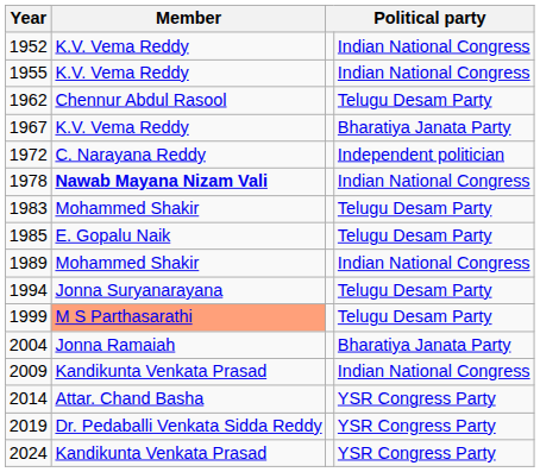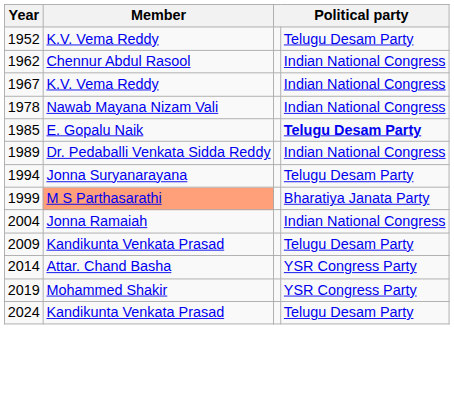1952 | column 4: Indian National Congress -> Telugu Desam Party
- row: 1955 | K.V. Vema Reddy | Indian National Congress
1962 | column 4: Telugu Desam Party -> Indian National Congress
1967 | column 4: Bharatiya Janata Party -> Indian National Congress
- row: 1972 | C. Narayana Reddy | Independent politician
1978 | Member: bold -> normal
- row: 1983 | Mohammed Shakir | Telugu Desam Party
1985 | column 4: normal -> bold
1989 | Member: Mohammed Shakir -> Dr. Pedaballi Venkata Sidda Reddy
1999 | column 4: Telugu Desam Party -> Bharatiya Janata Party
2004 | column 4: Bharatiya Janata Party -> Indian National Congress
2009 | column 4: Indian National Congress -> Telugu Desam Party
2019 | Member: Dr. Pedaballi Venkata Sidda Reddy -> Mohammed Shakir
2024 | column 4: YSR Congress Party -> Telugu Desam Party
